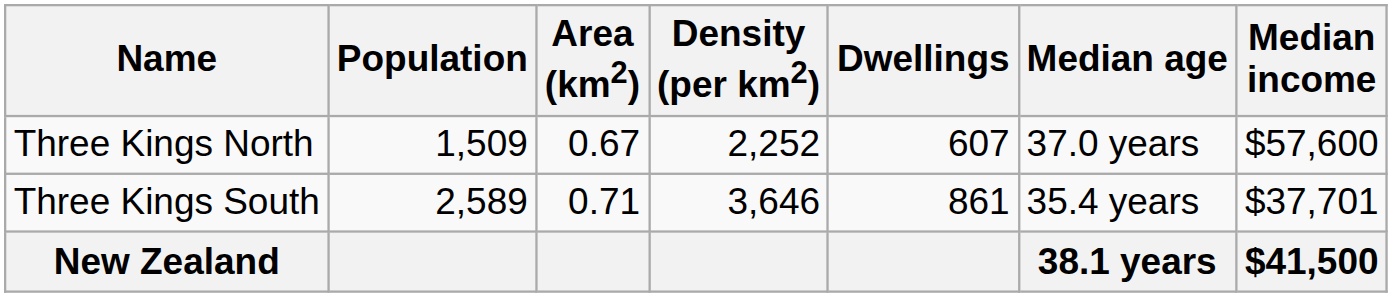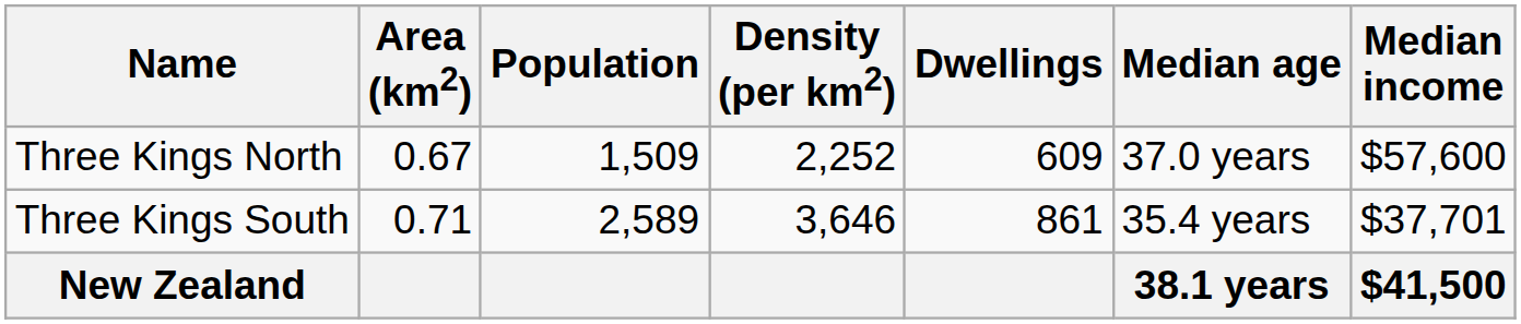columns swapped: Area (km2) <-> Population
Three Kings North | Dwellings: 607 -> 609
